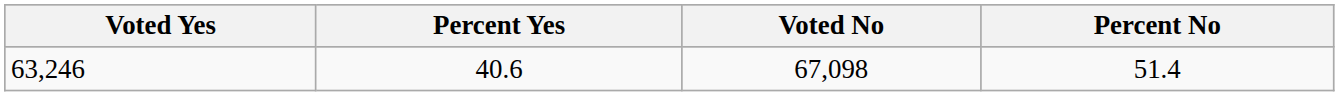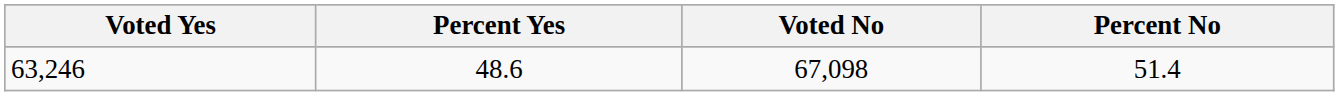63,246 | Percent Yes: 40.6 -> 48.6
